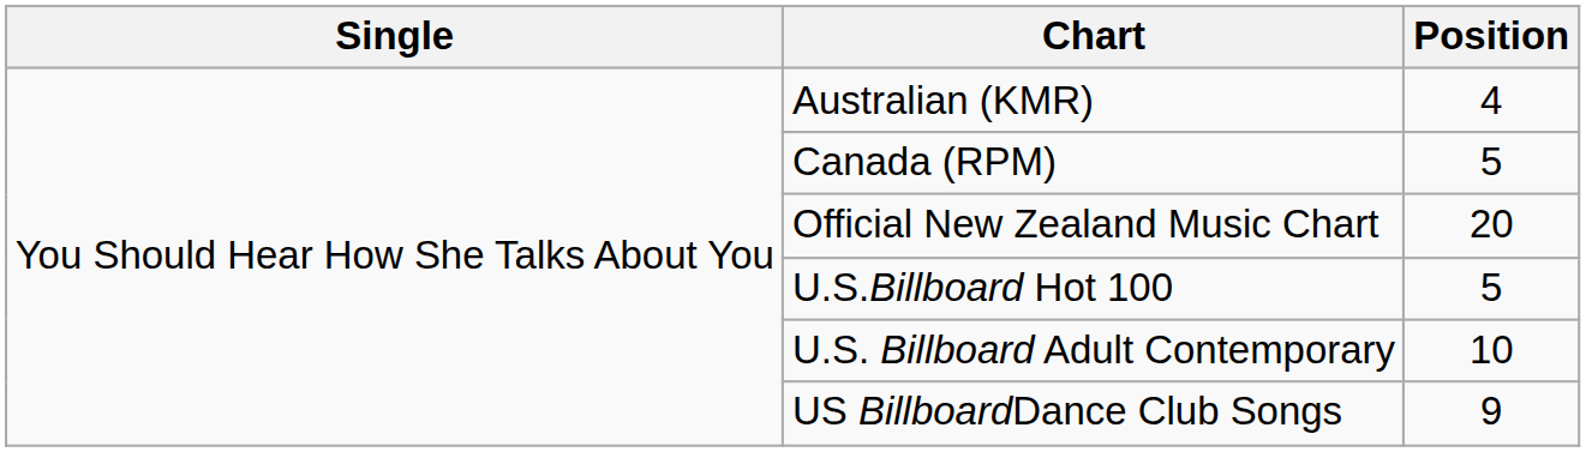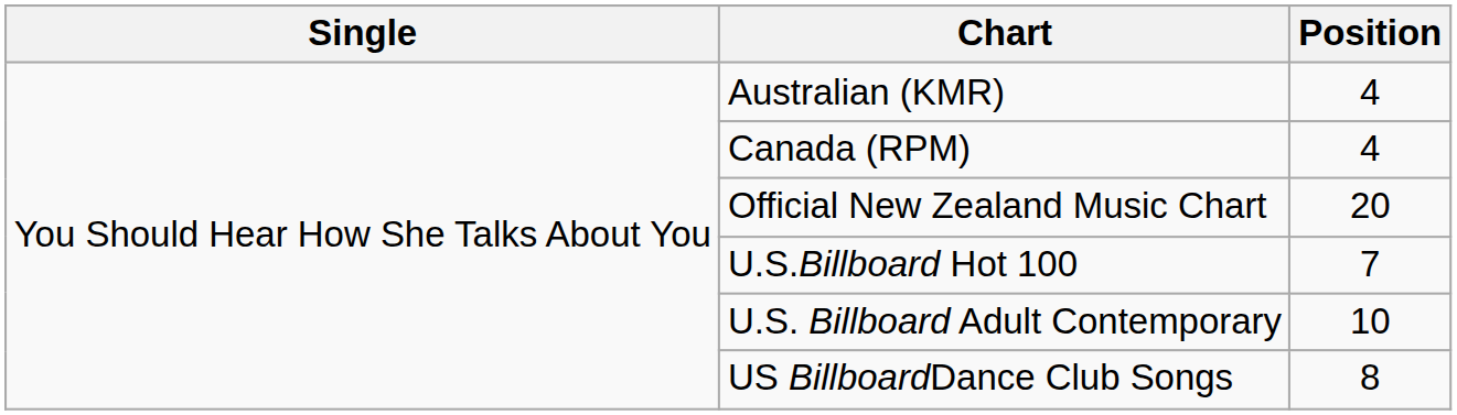Canada (RPM) | Position: 5 -> 4
U.S.Billboard Hot 100 | Position: 5 -> 7
US BillboardDance Club Songs | Position: 9 -> 8
